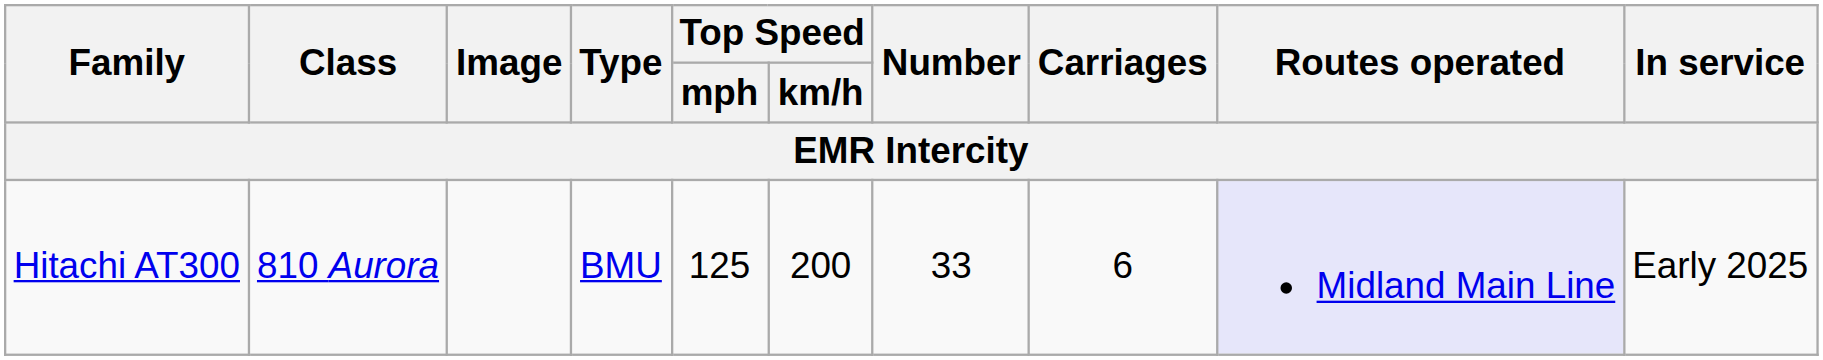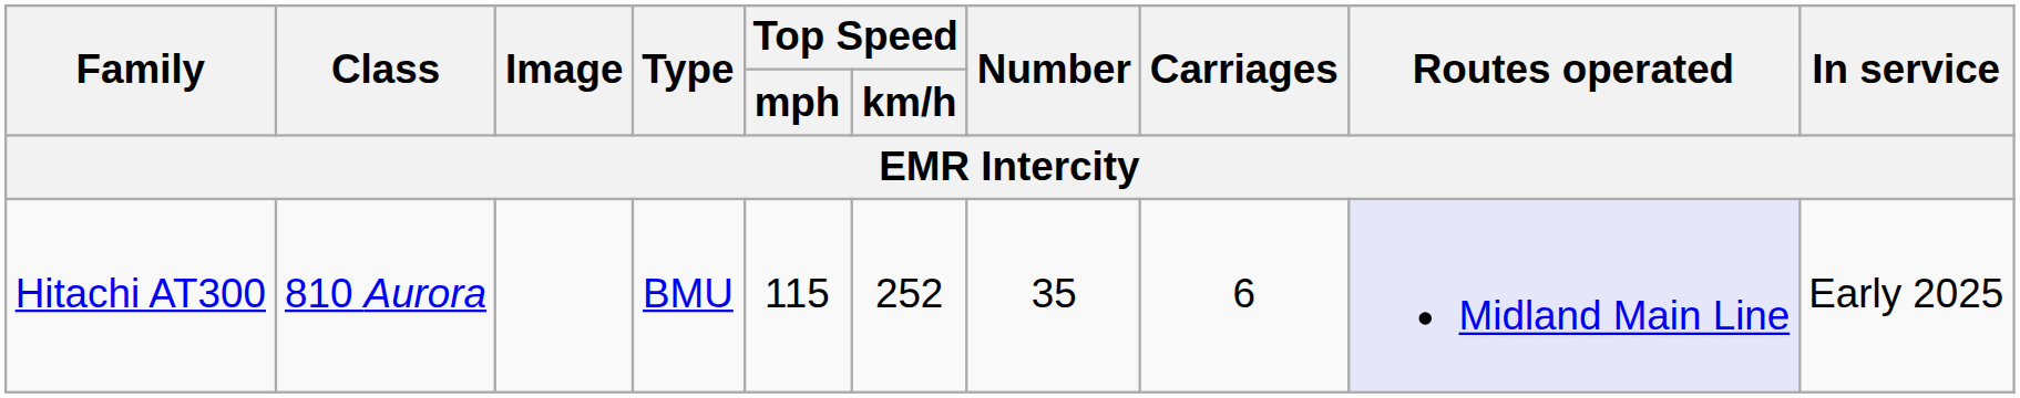Hitachi AT300 | Top Speed / mph: 125 -> 115
Hitachi AT300 | Top Speed / km/h: 200 -> 252
Hitachi AT300 | Number: 33 -> 35
